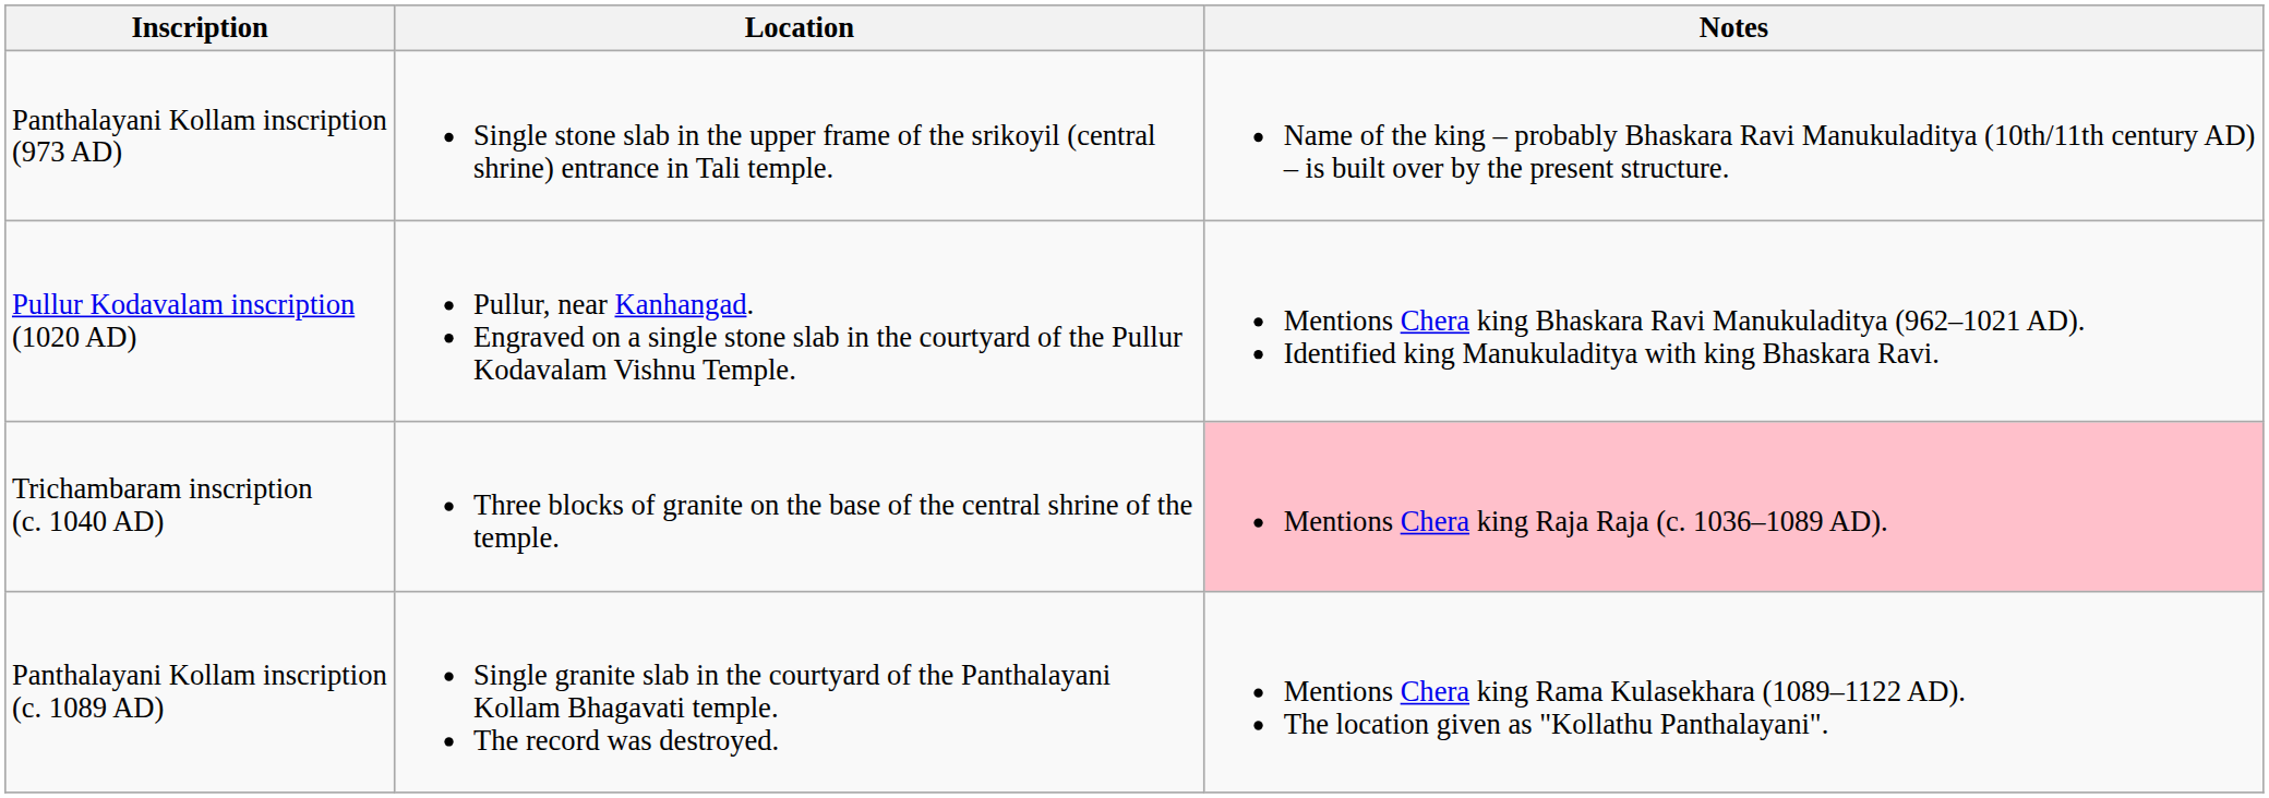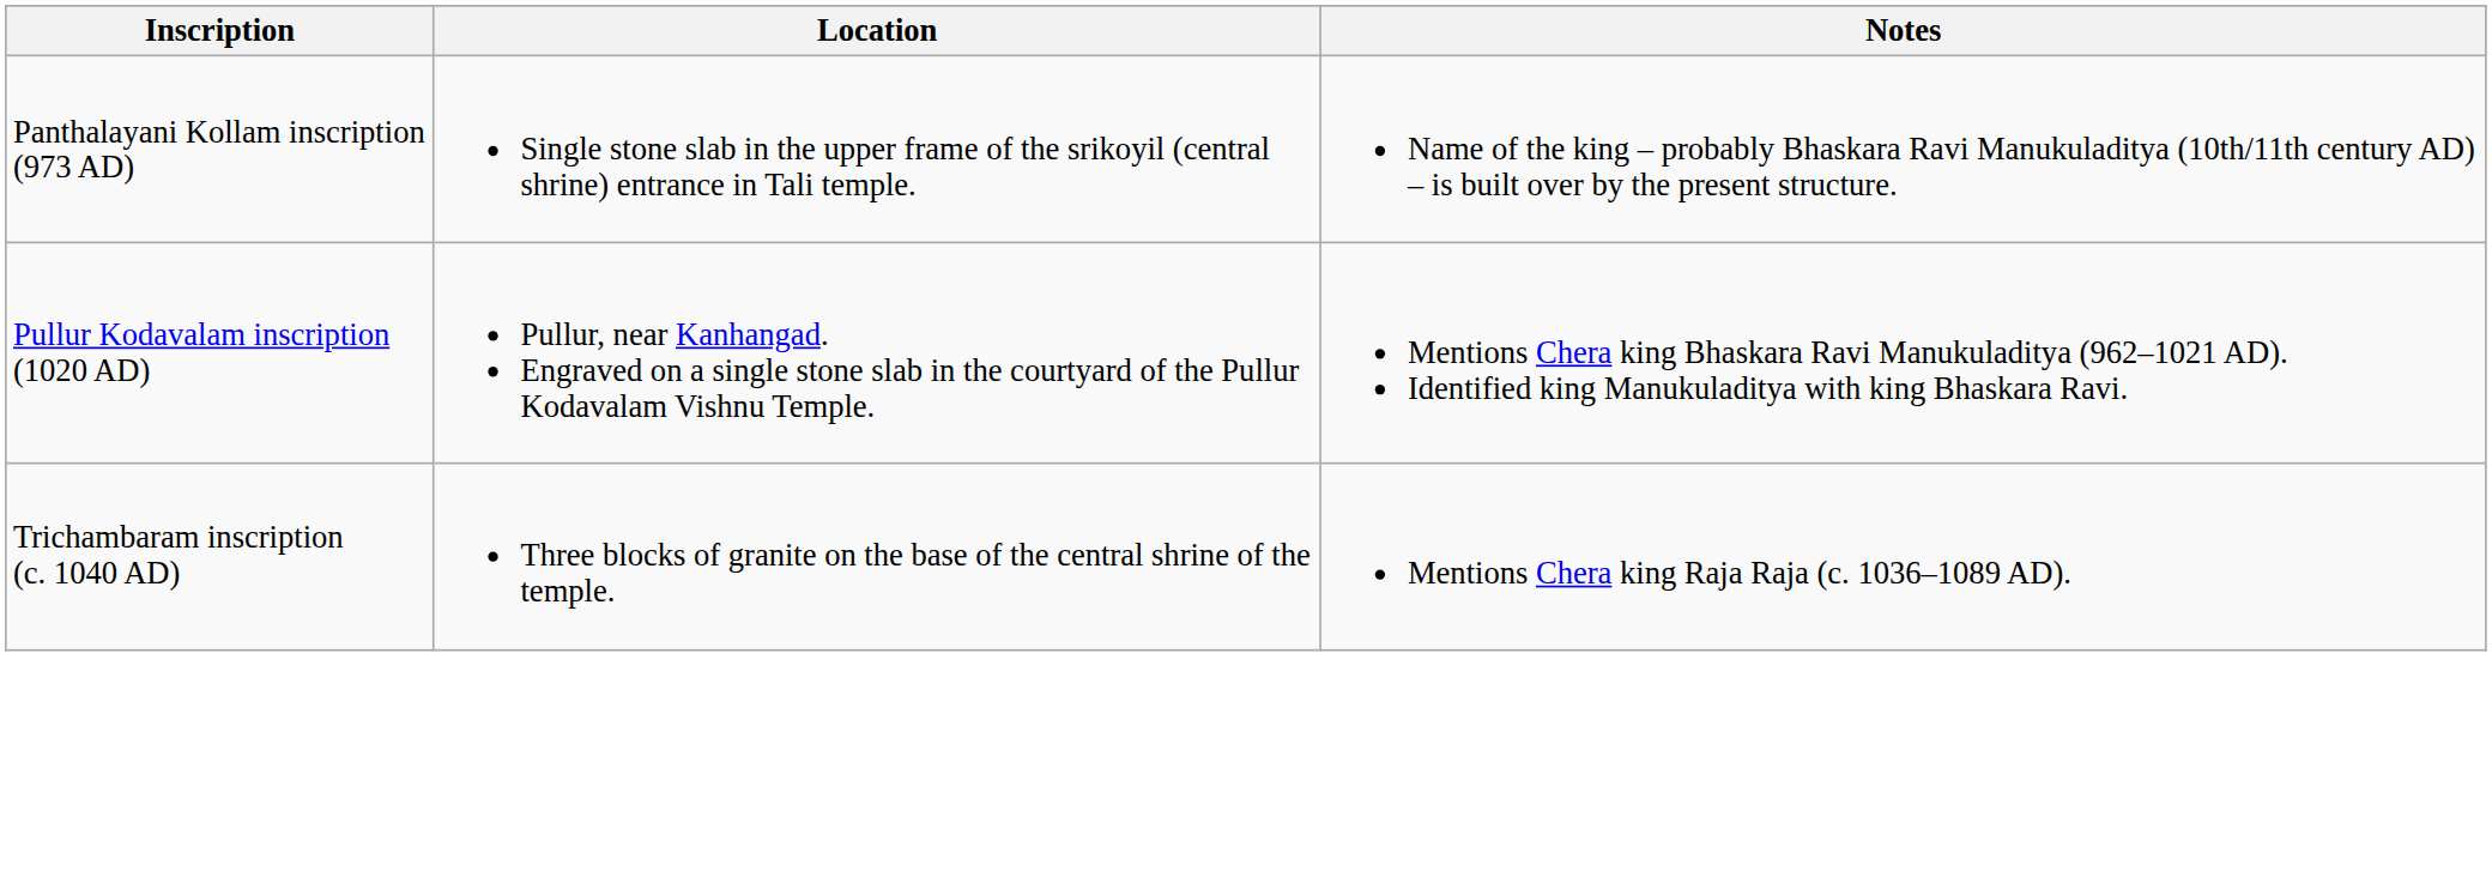Trichambaram inscription (c. 1040 AD) | Notes: pink background -> no background
- row: Panthalayani Kollam inscription (c. 1089 AD) | Single granite slab in the courtyard of the Panthalayani Kollam Bhagavati temple. The record was destroyed. | Mentions Chera king Rama Kulasekhara (1089–1122 AD). The location given as "Kollathu Panthalayani".
